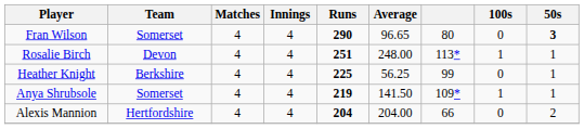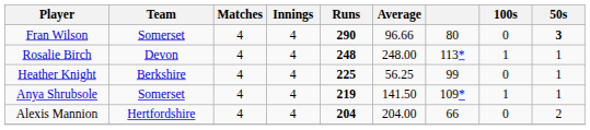Fran Wilson | Average: 96.65 -> 96.66
Rosalie Birch | Runs: 251 -> 248
